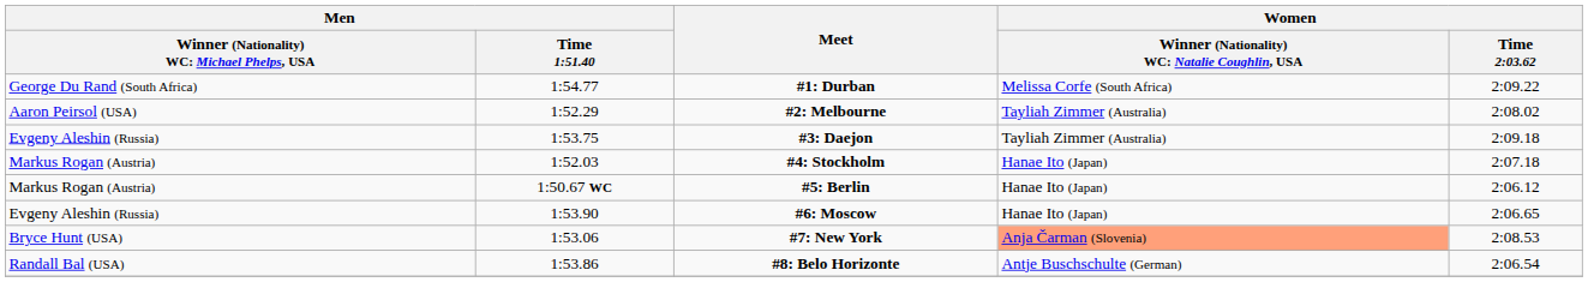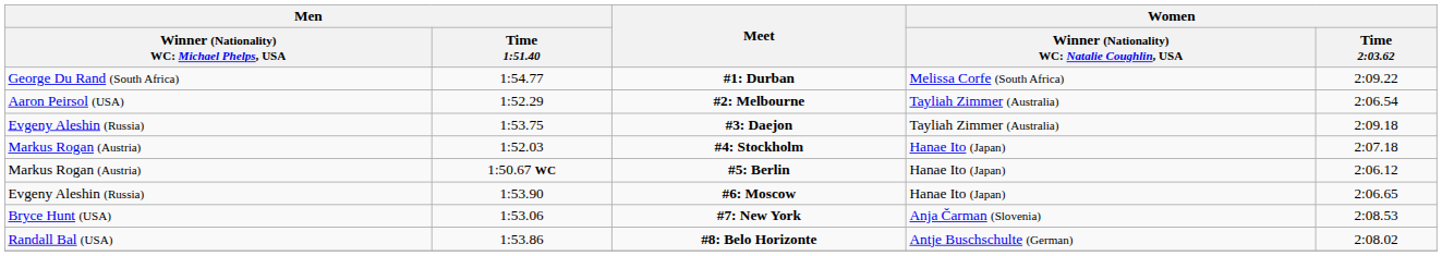#2: Melbourne | Women / Time 2:03.62: 2:08.02 -> 2:06.54
#7: New York | column 4: lightsalmon background -> no background
#8: Belo Horizonte | Women / Time 2:03.62: 2:06.54 -> 2:08.02
